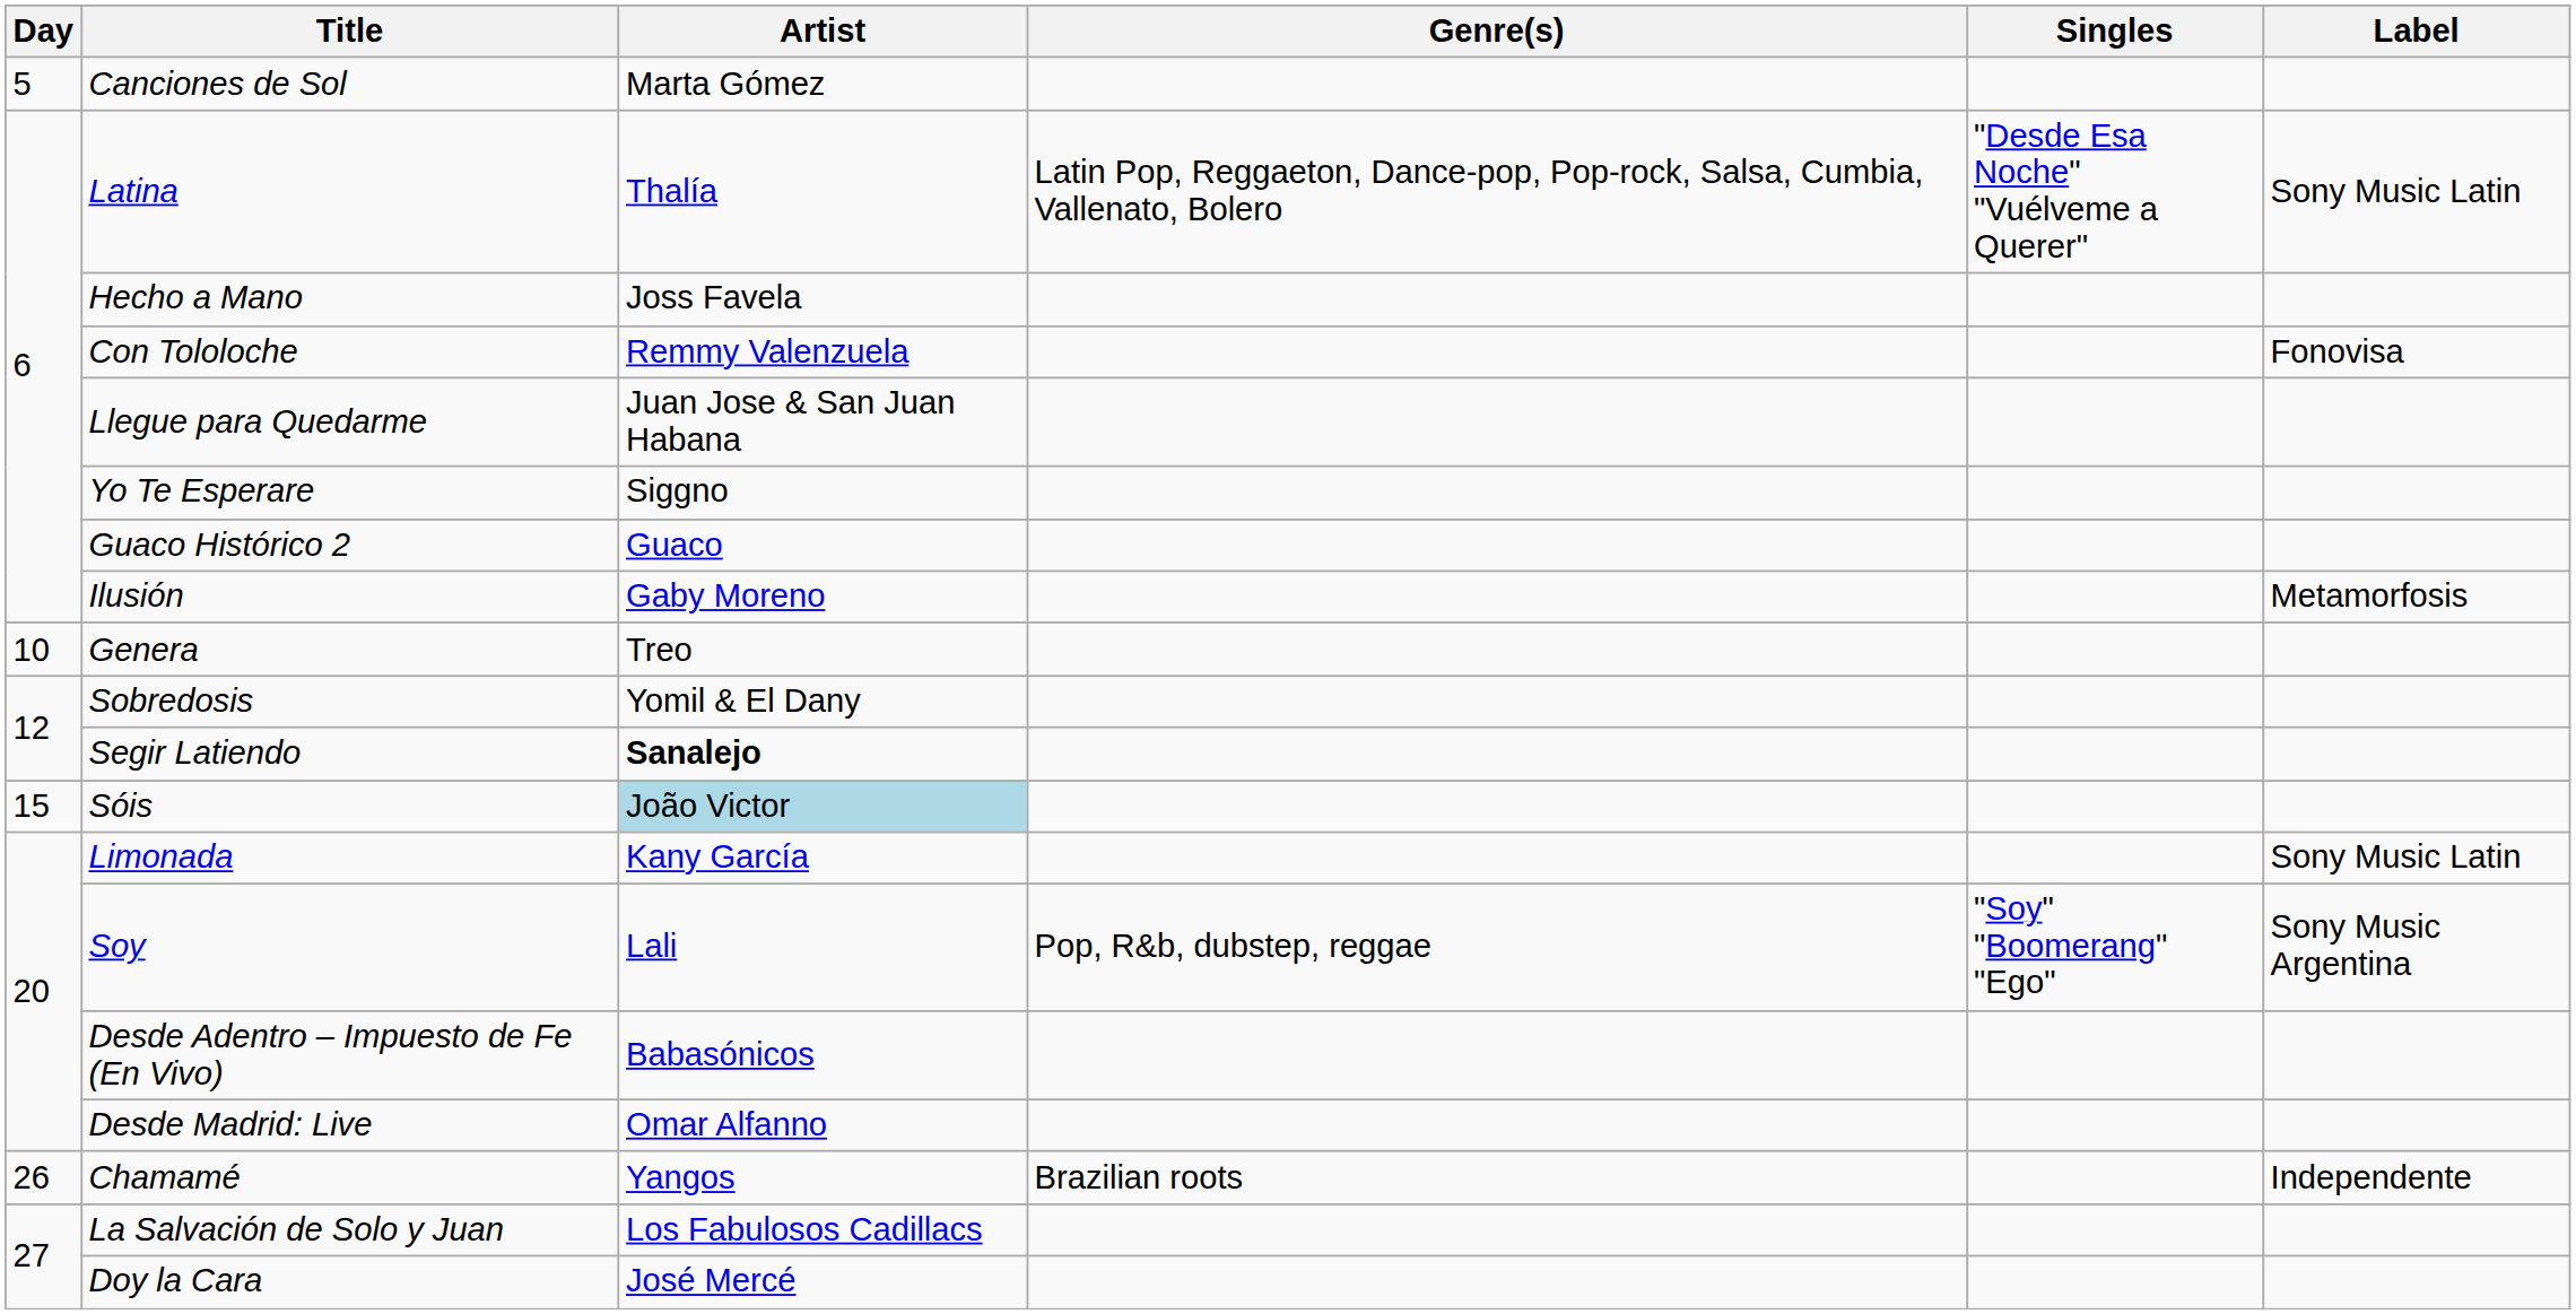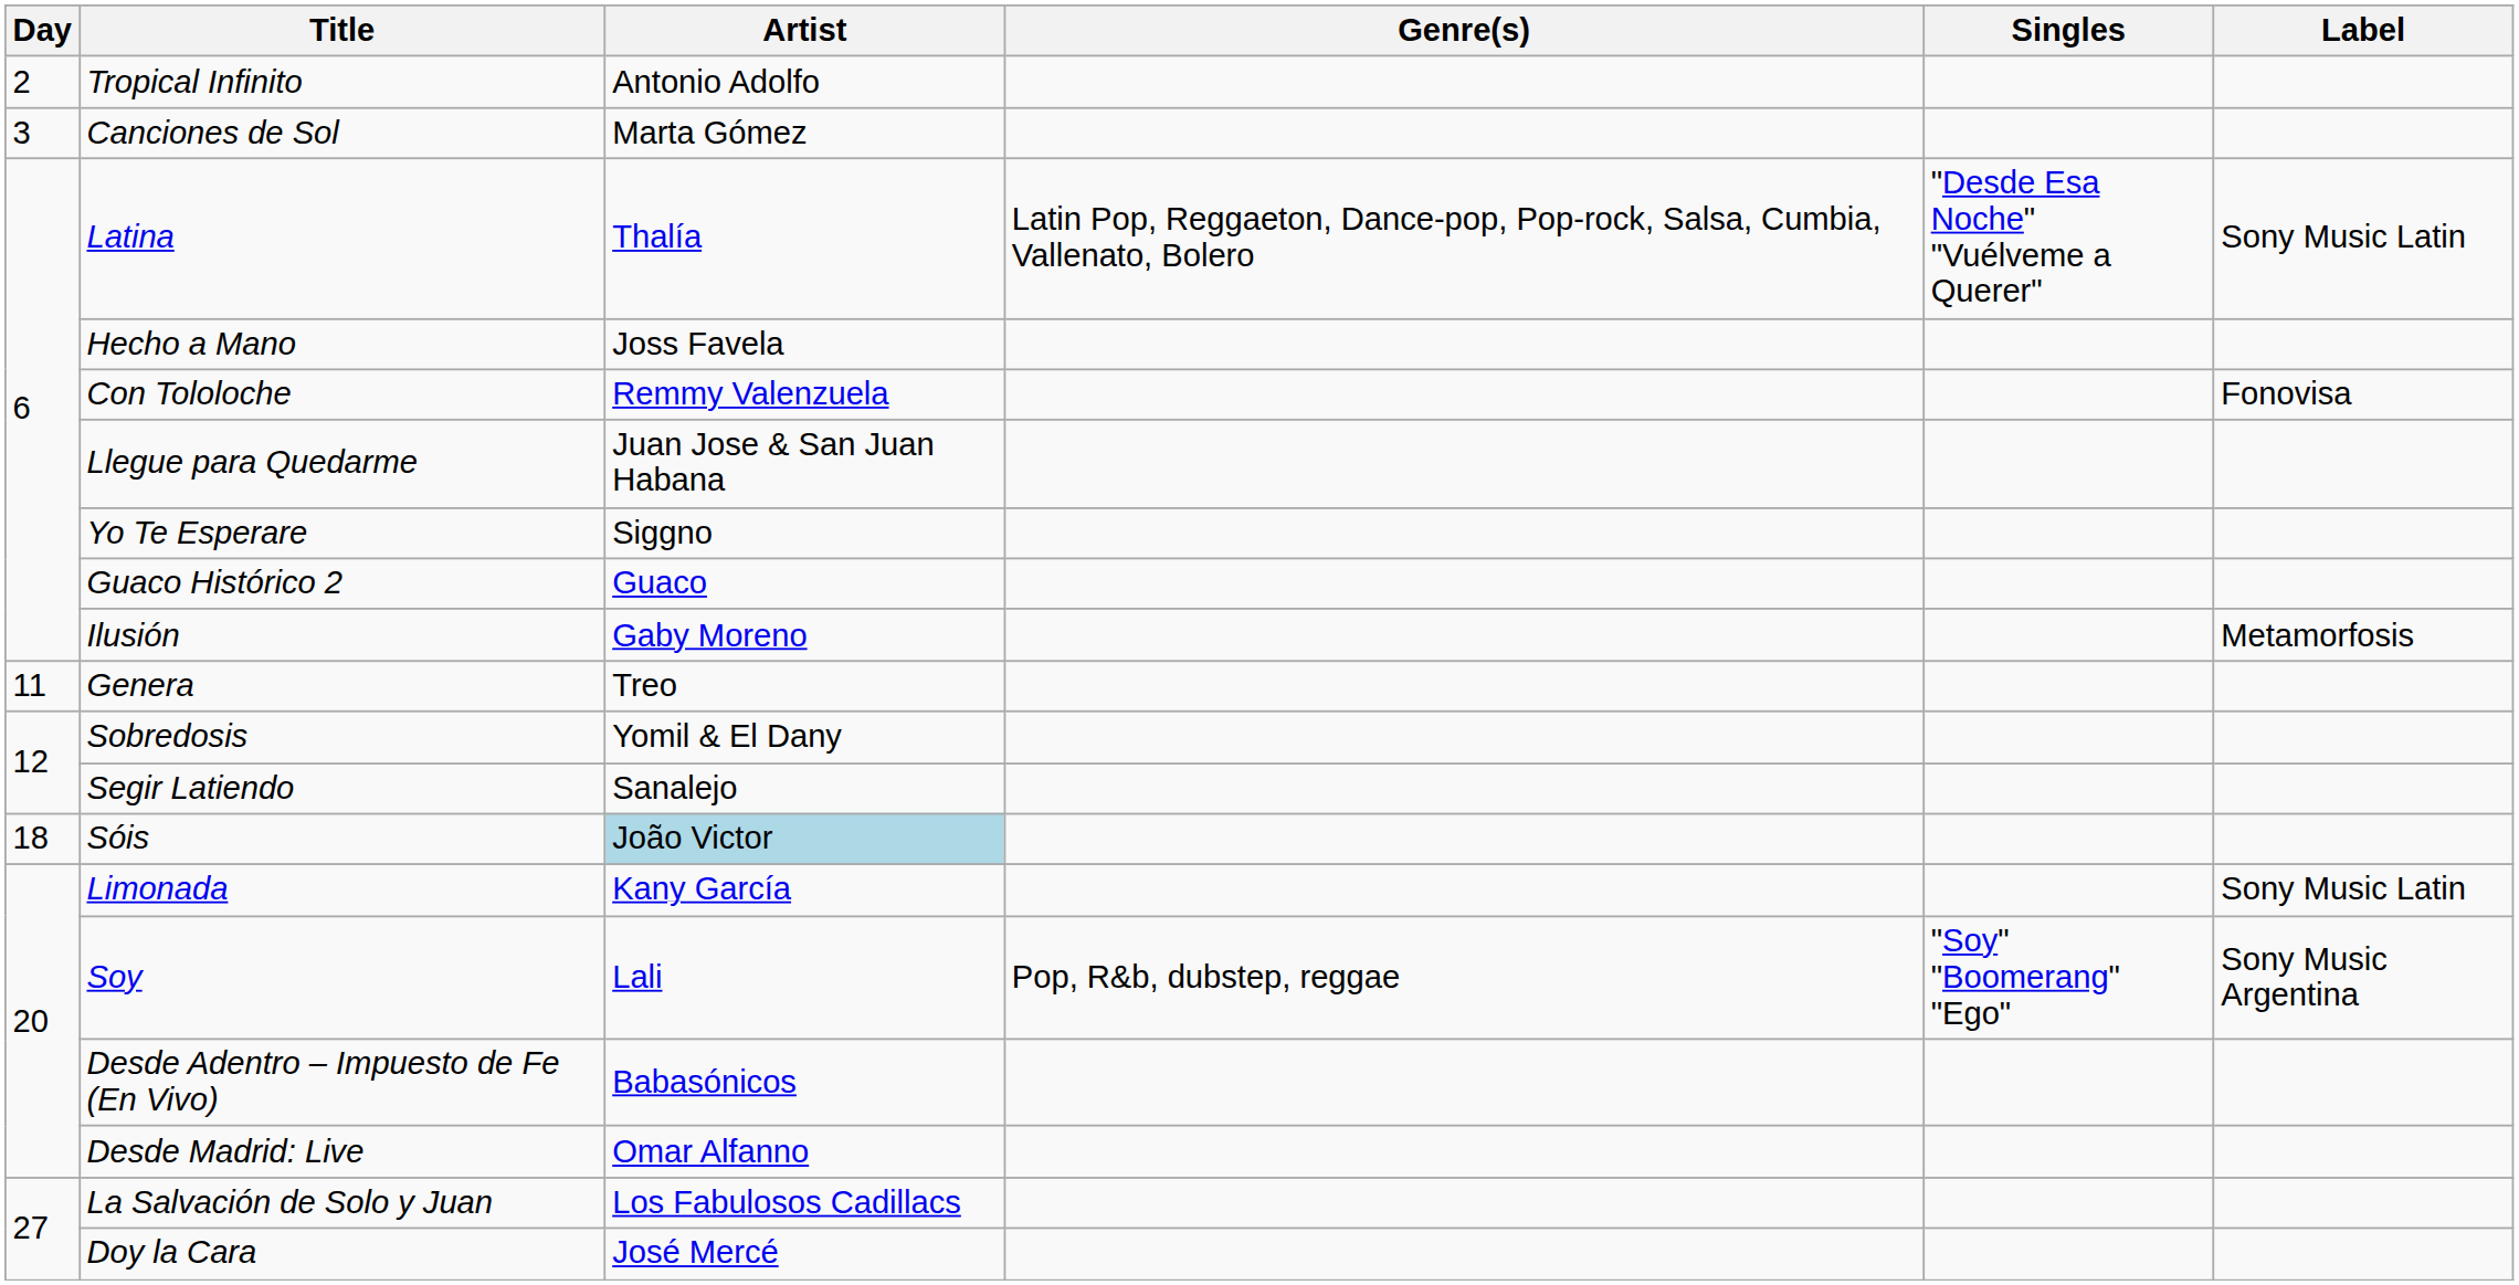+ row: 2 | Tropical Infinito | Antonio Adolfo
Canciones de Sol | Day: 5 -> 3
Genera | Day: 10 -> 11
Segir Latiendo | Artist: bold -> normal
Sóis | Day: 15 -> 18
- row: 26 | Chamamé | Yangos | Brazilian roots | Independente
